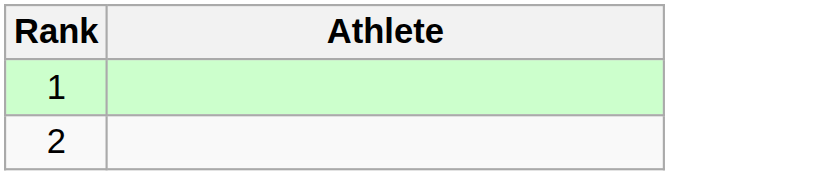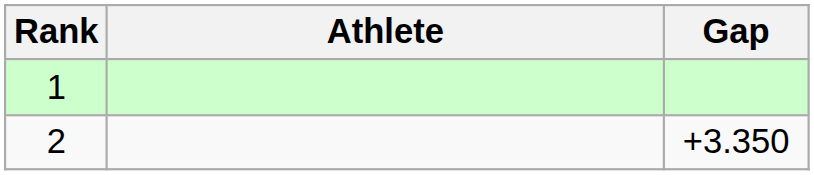+ column: Gap | +3.350
